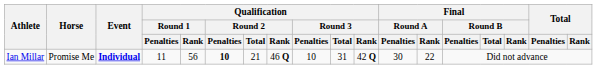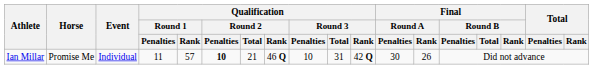Ian Millar | Event: bold -> normal
Ian Millar | Qualification / Round 1 / Rank: 56 -> 57
Ian Millar | Final / Round A / Rank: 22 -> 26
